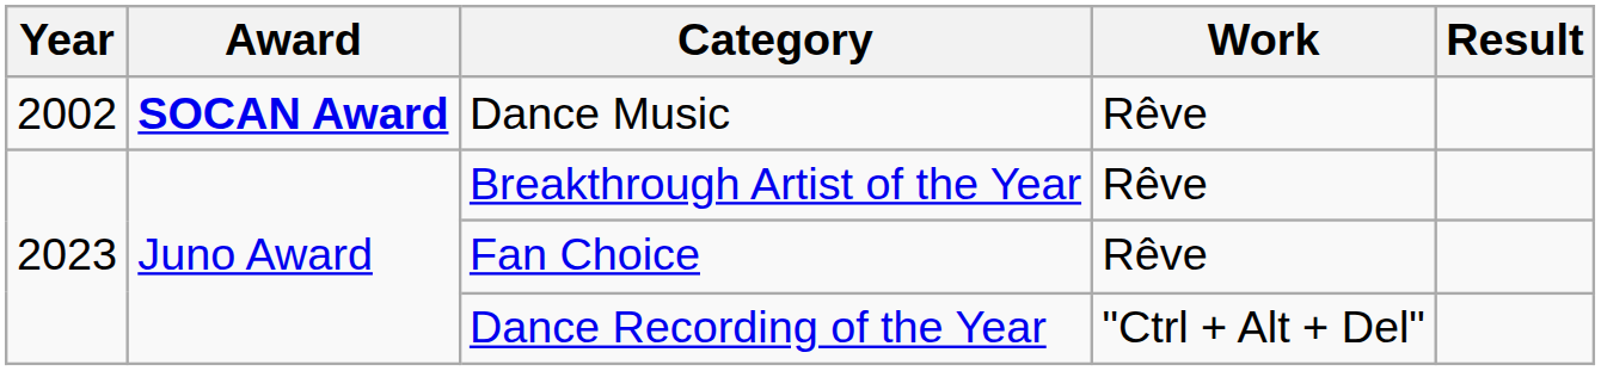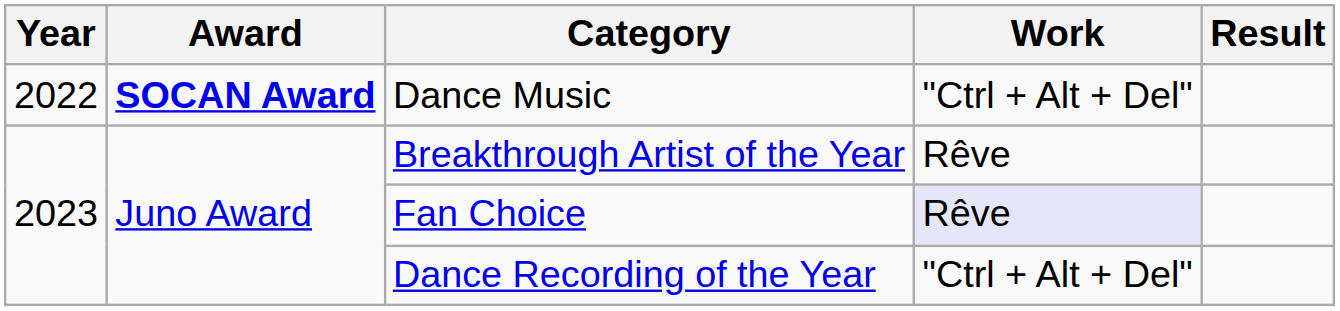Dance Music | Year: 2002 -> 2022
Dance Music | Work: Rêve -> "Ctrl + Alt + Del"
Fan Choice | Work: no background -> lavender background
